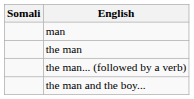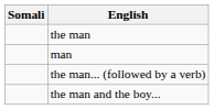rows swapped: man <-> the man
